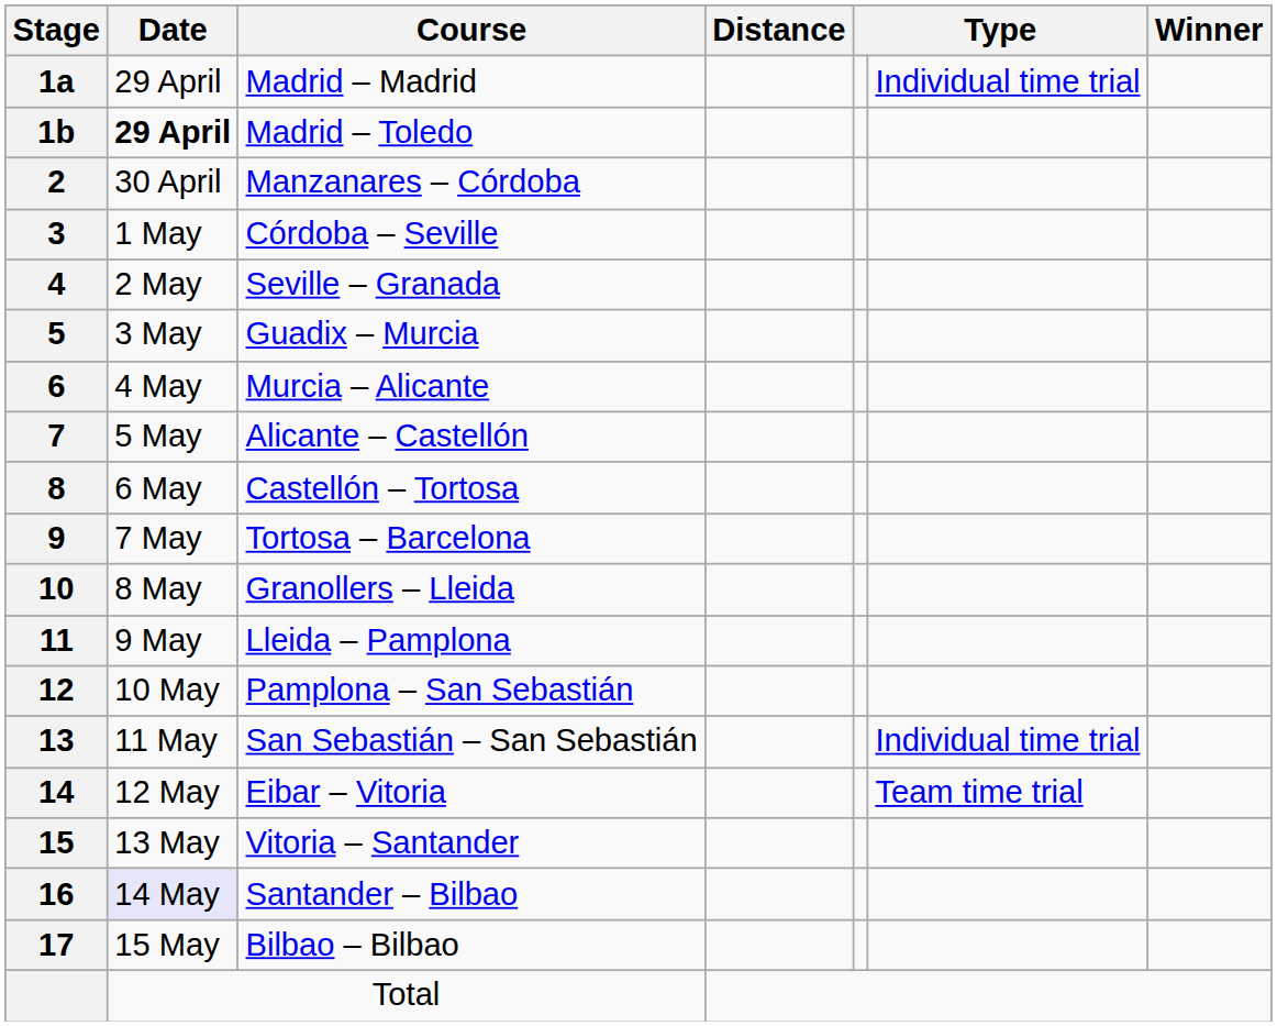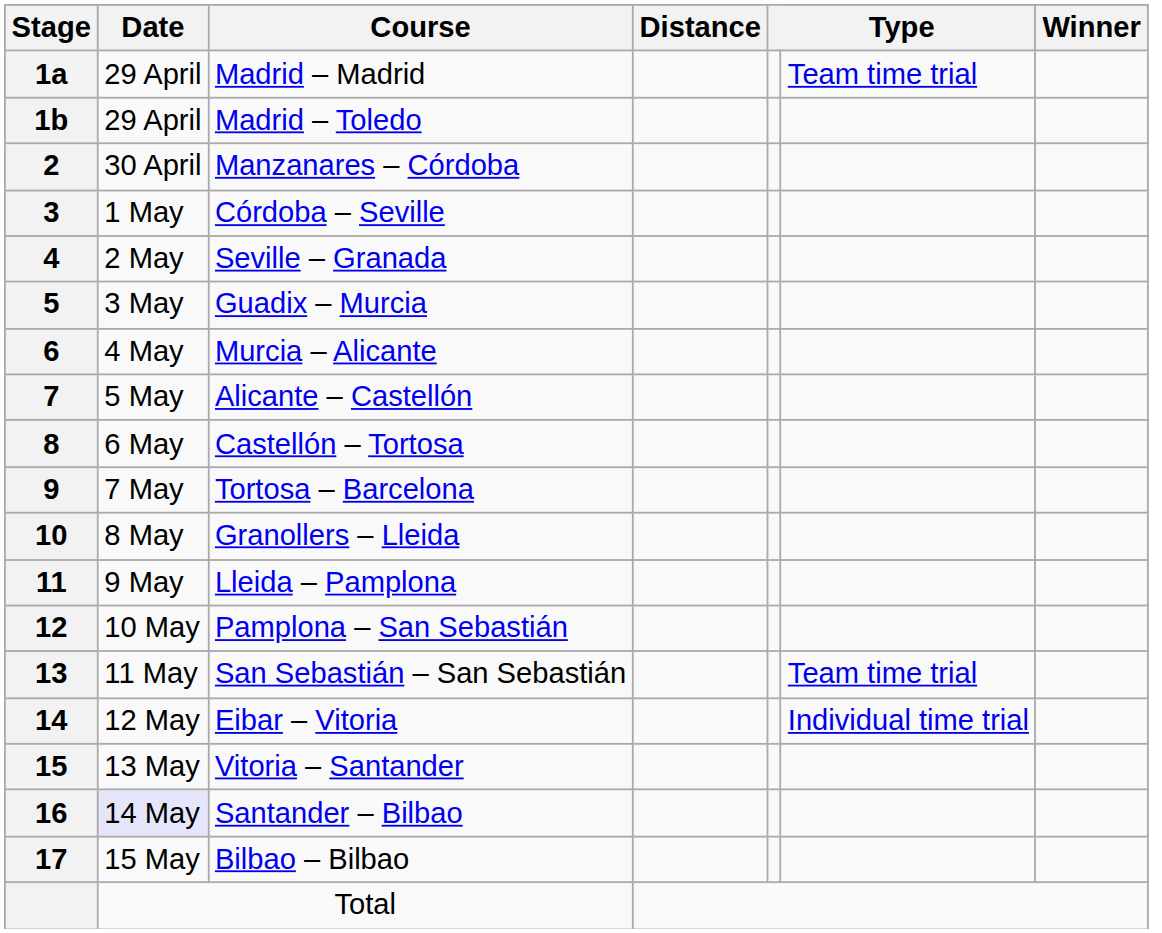Madrid – Madrid | column 6: Individual time trial -> Team time trial
Madrid – Toledo | Date: bold -> normal
San Sebastián – San Sebastián | column 6: Individual time trial -> Team time trial
Eibar – Vitoria | column 6: Team time trial -> Individual time trial
